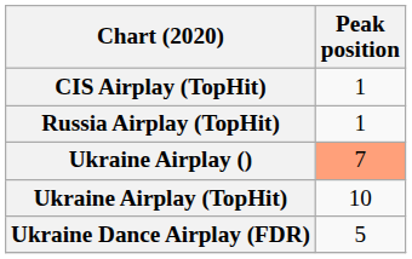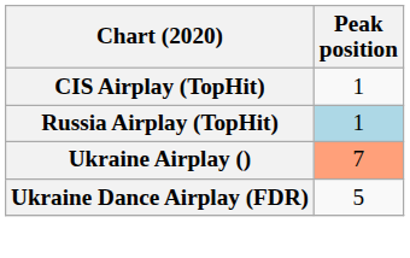Russia Airplay (TopHit) | Peak position: no background -> lightblue background
- row: Ukraine Airplay (TopHit) | 10
